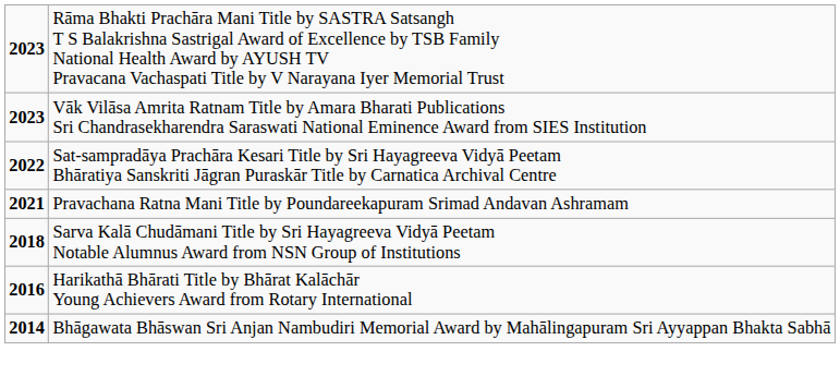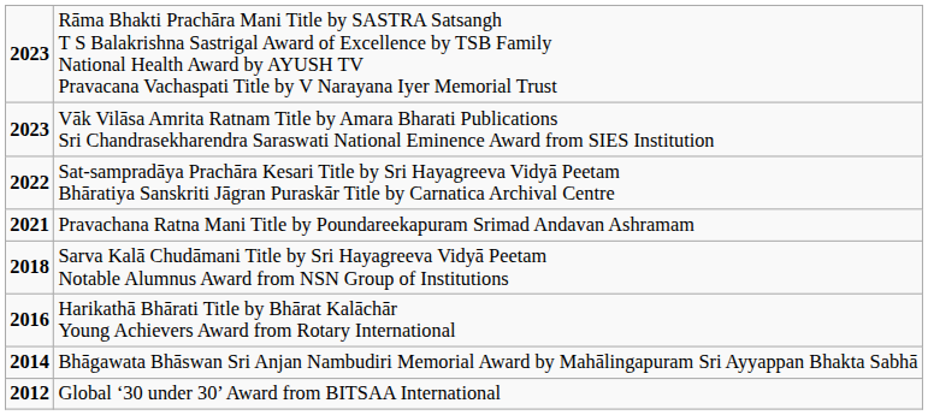+ row: 2012 | Global ‘30 under 30’ Award from BITSAA International
